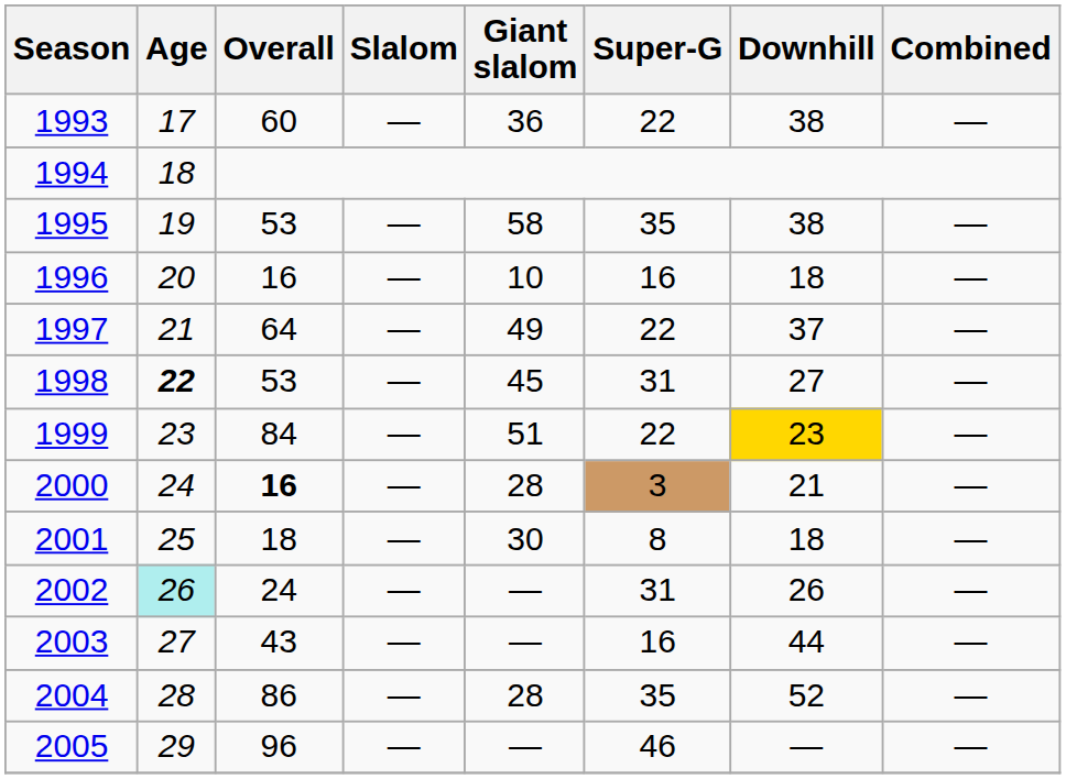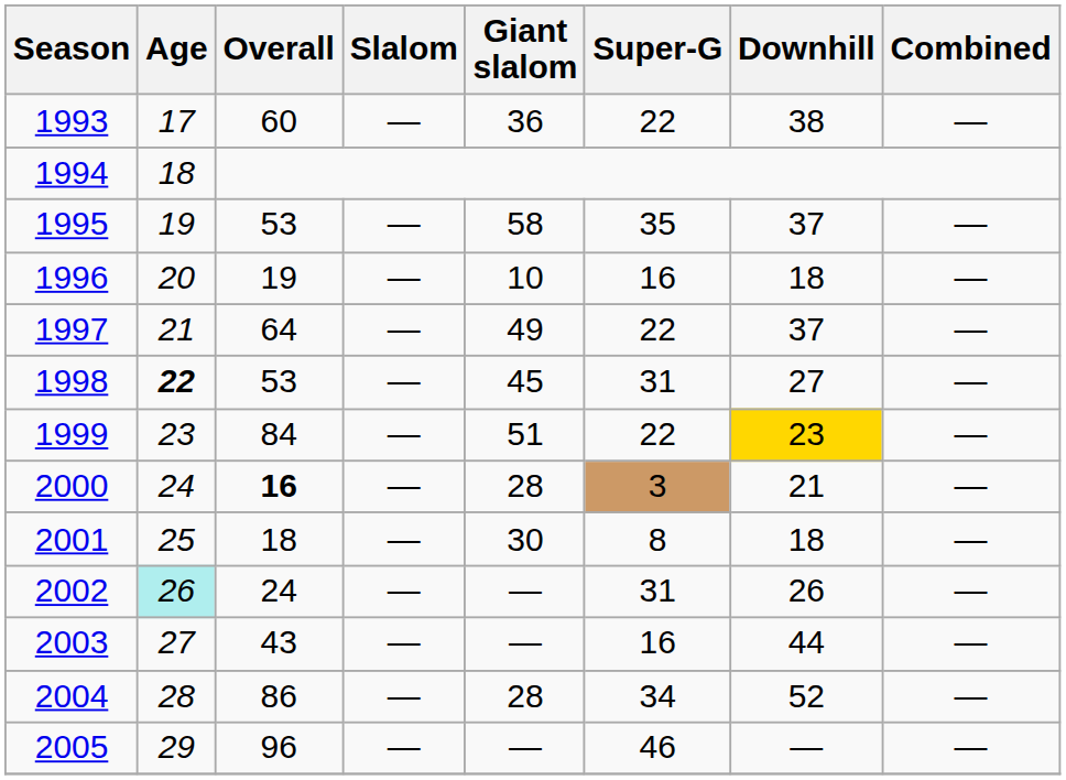1995 | Downhill: 38 -> 37
1996 | Overall: 16 -> 19
2004 | Super-G: 35 -> 34
